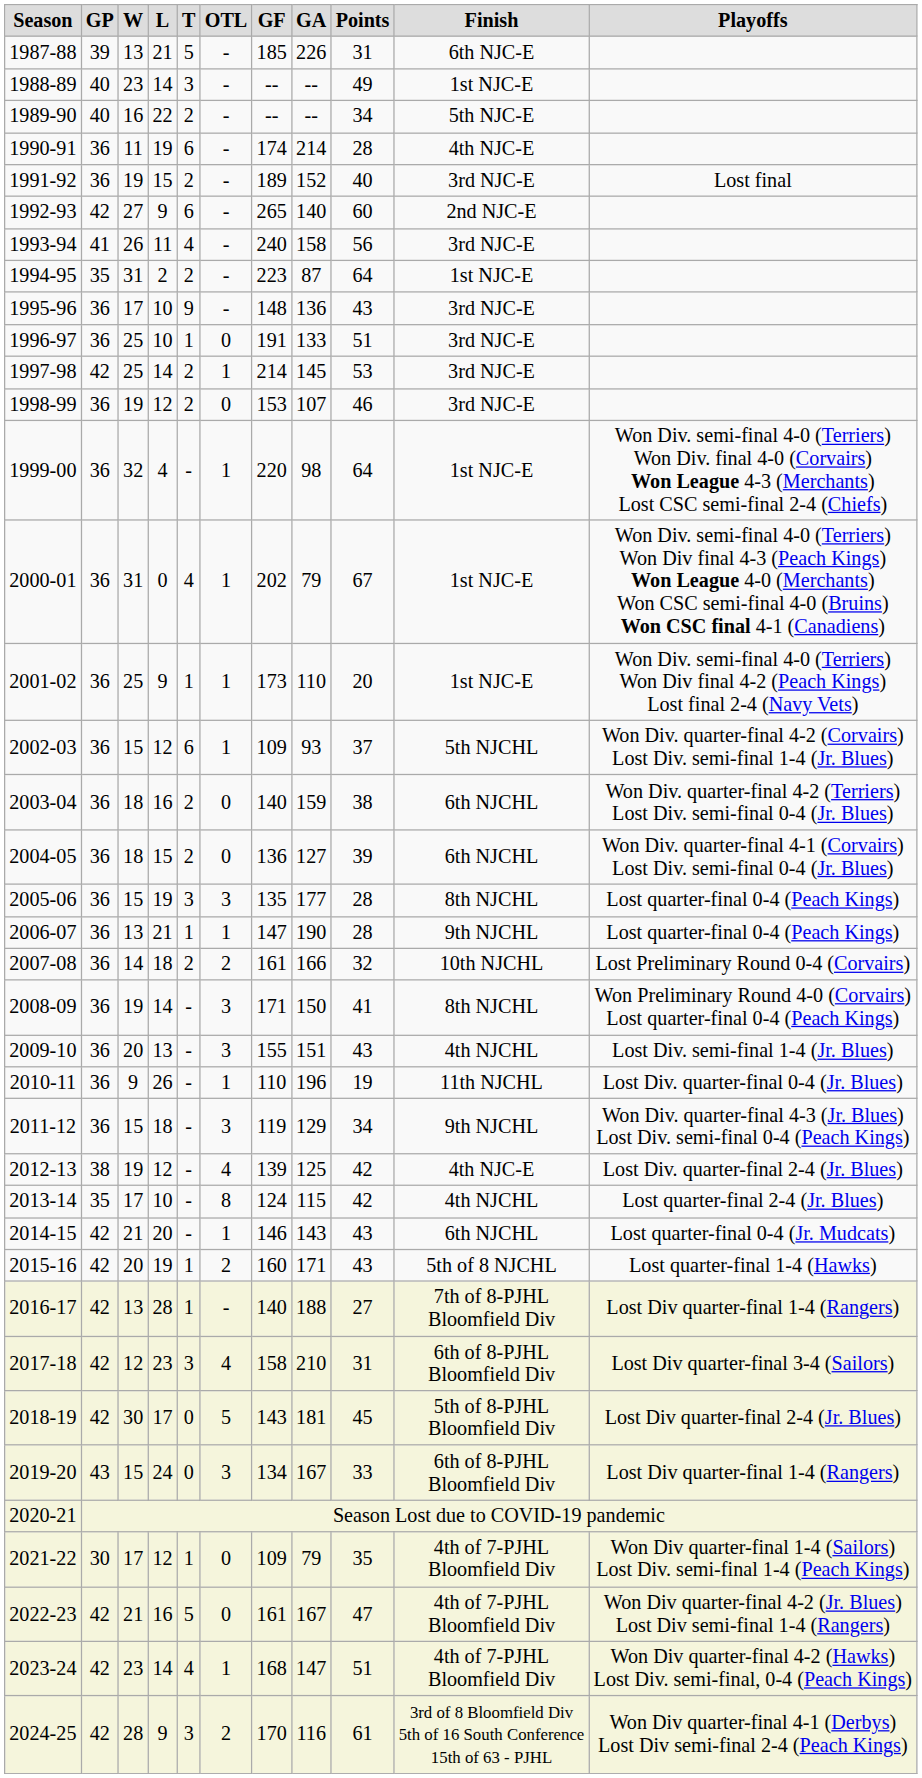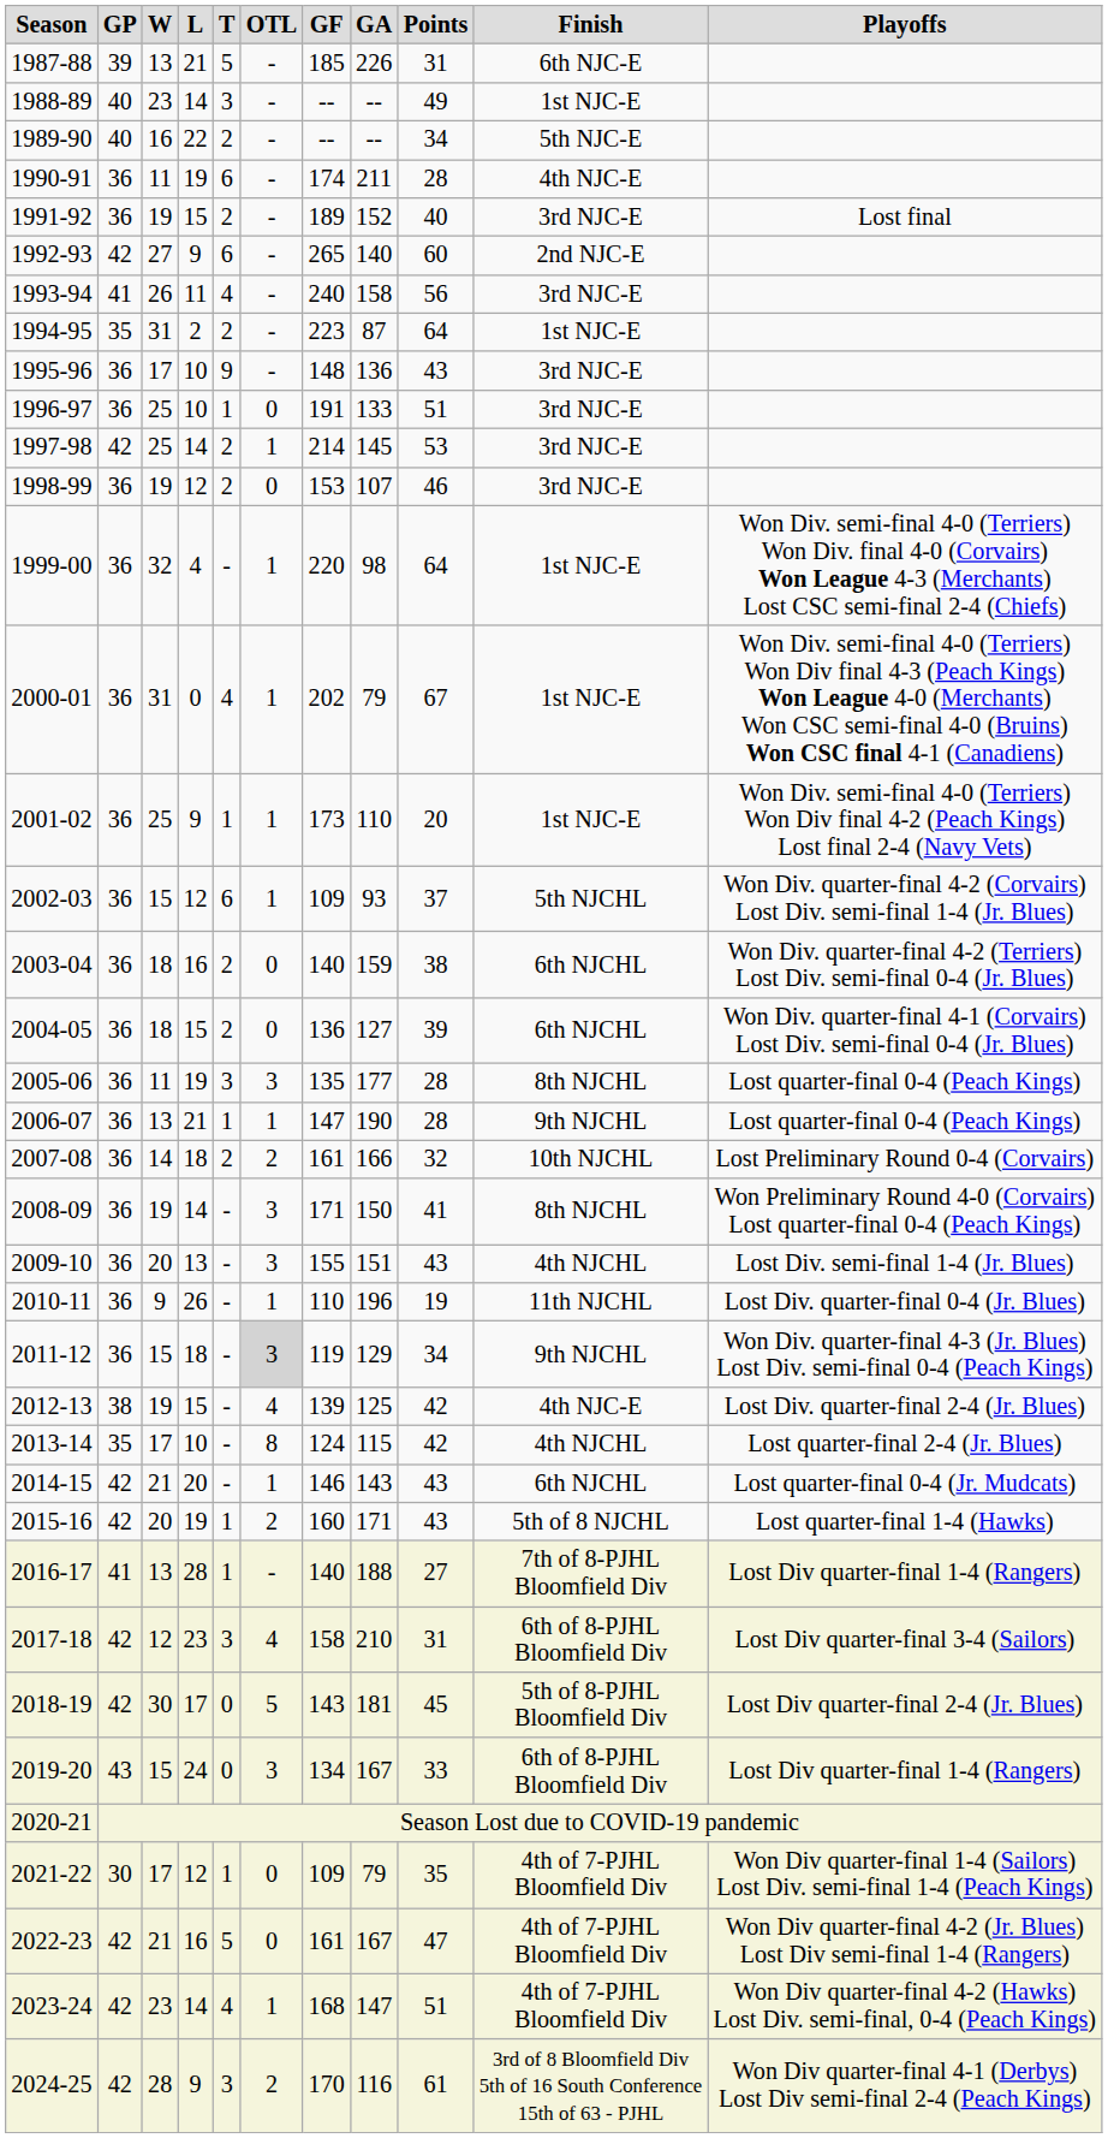1990-91 | GA: 214 -> 211
2005-06 | W: 15 -> 11
2011-12 | OTL: no background -> lightgrey background
2012-13 | L: 12 -> 15
2016-17 | GP: 42 -> 41
